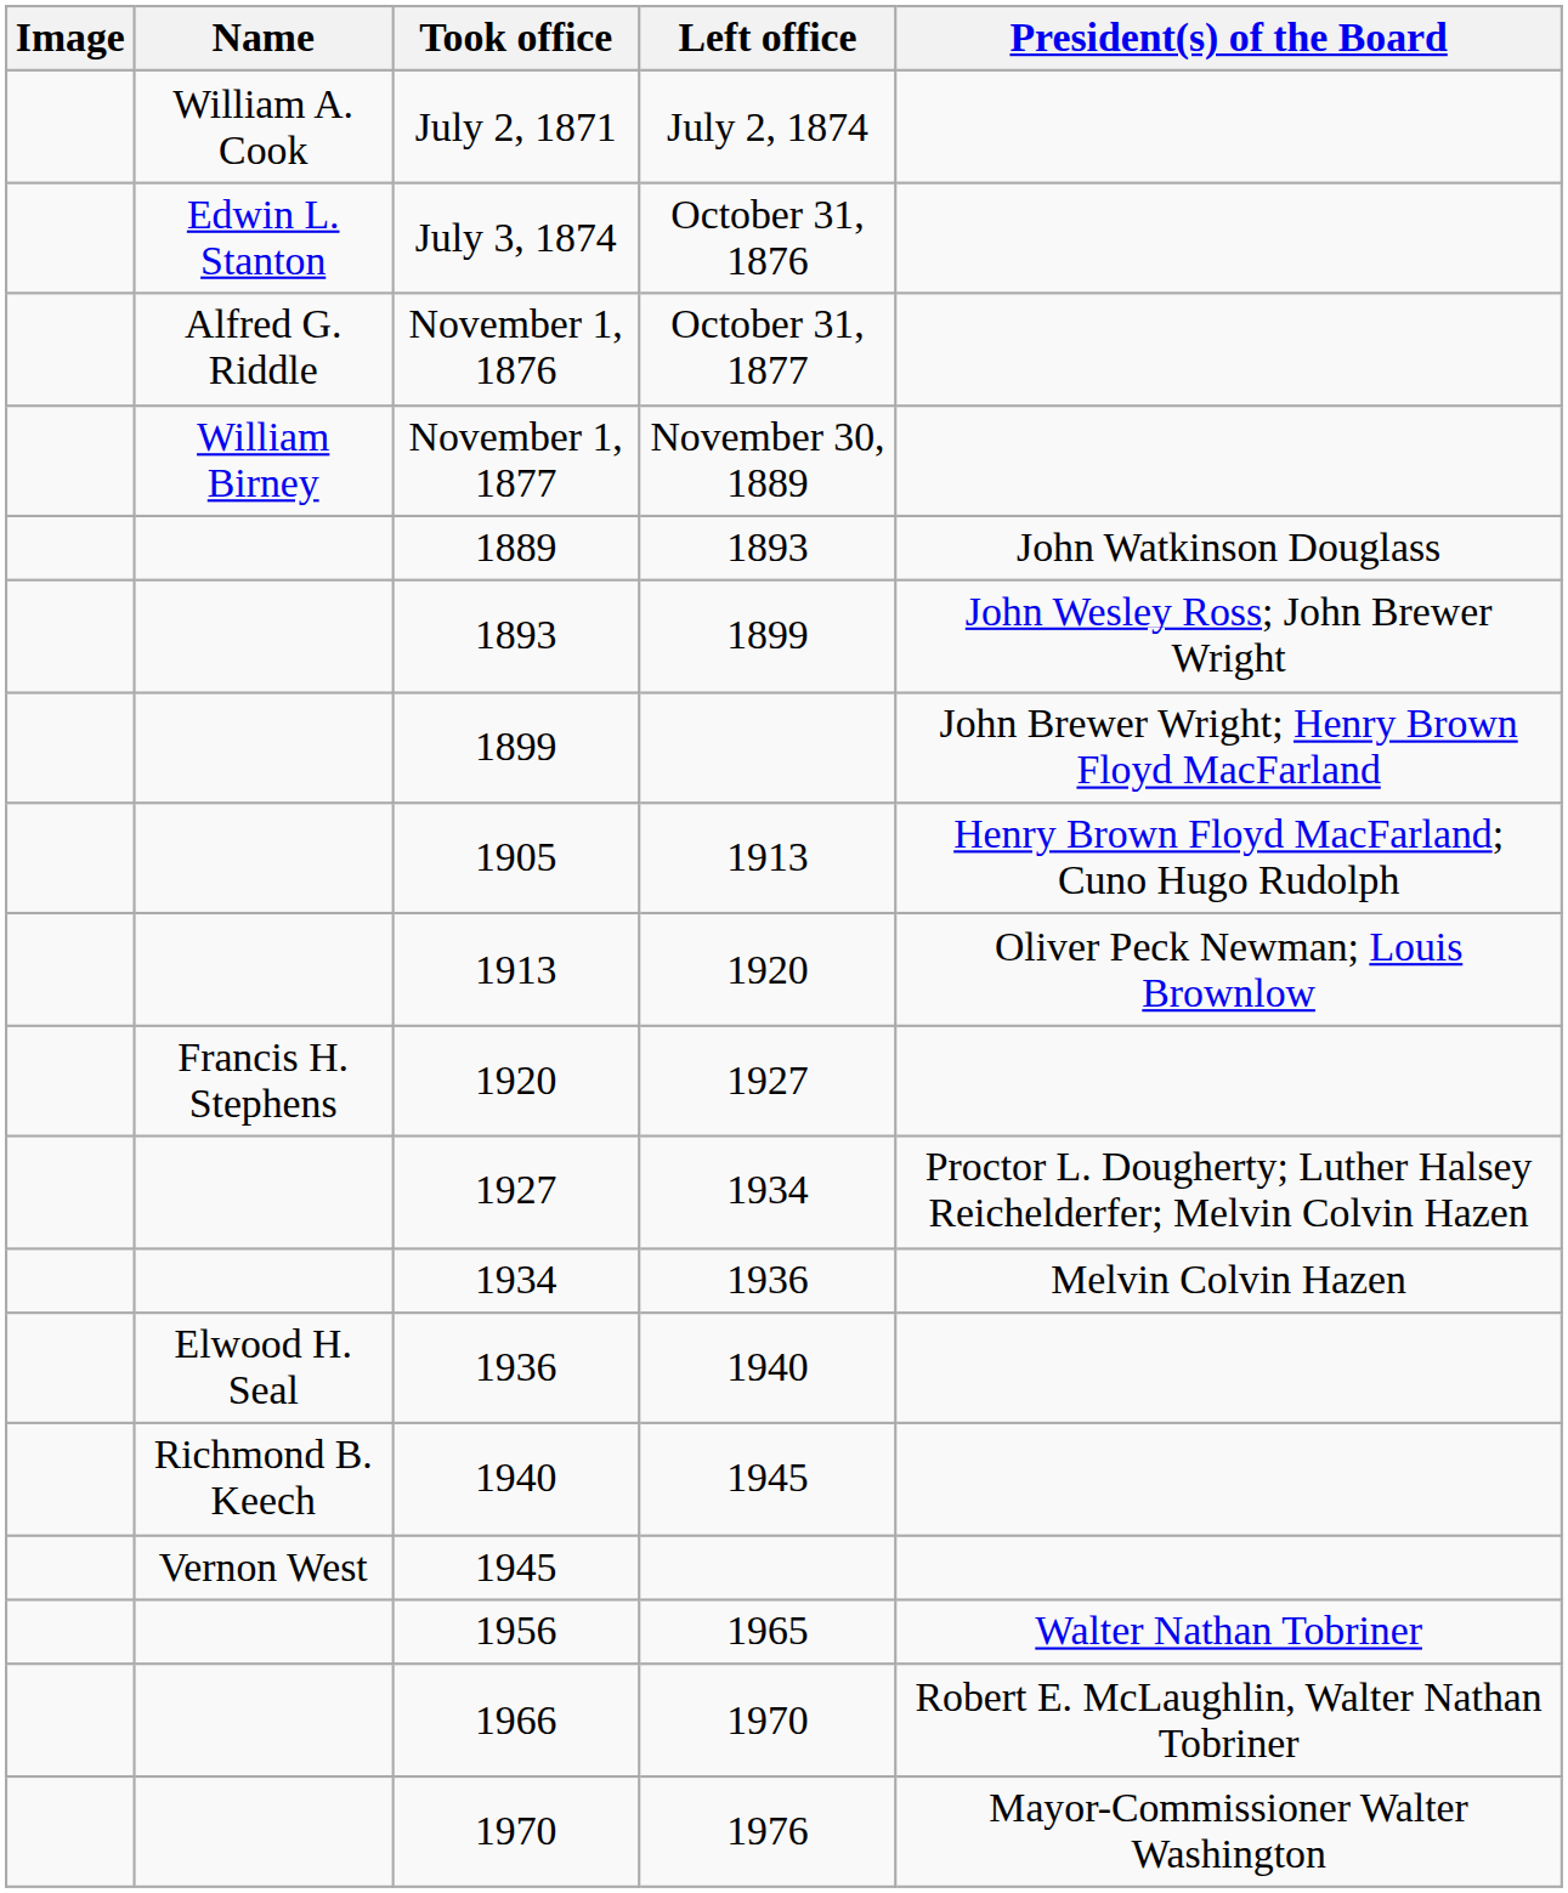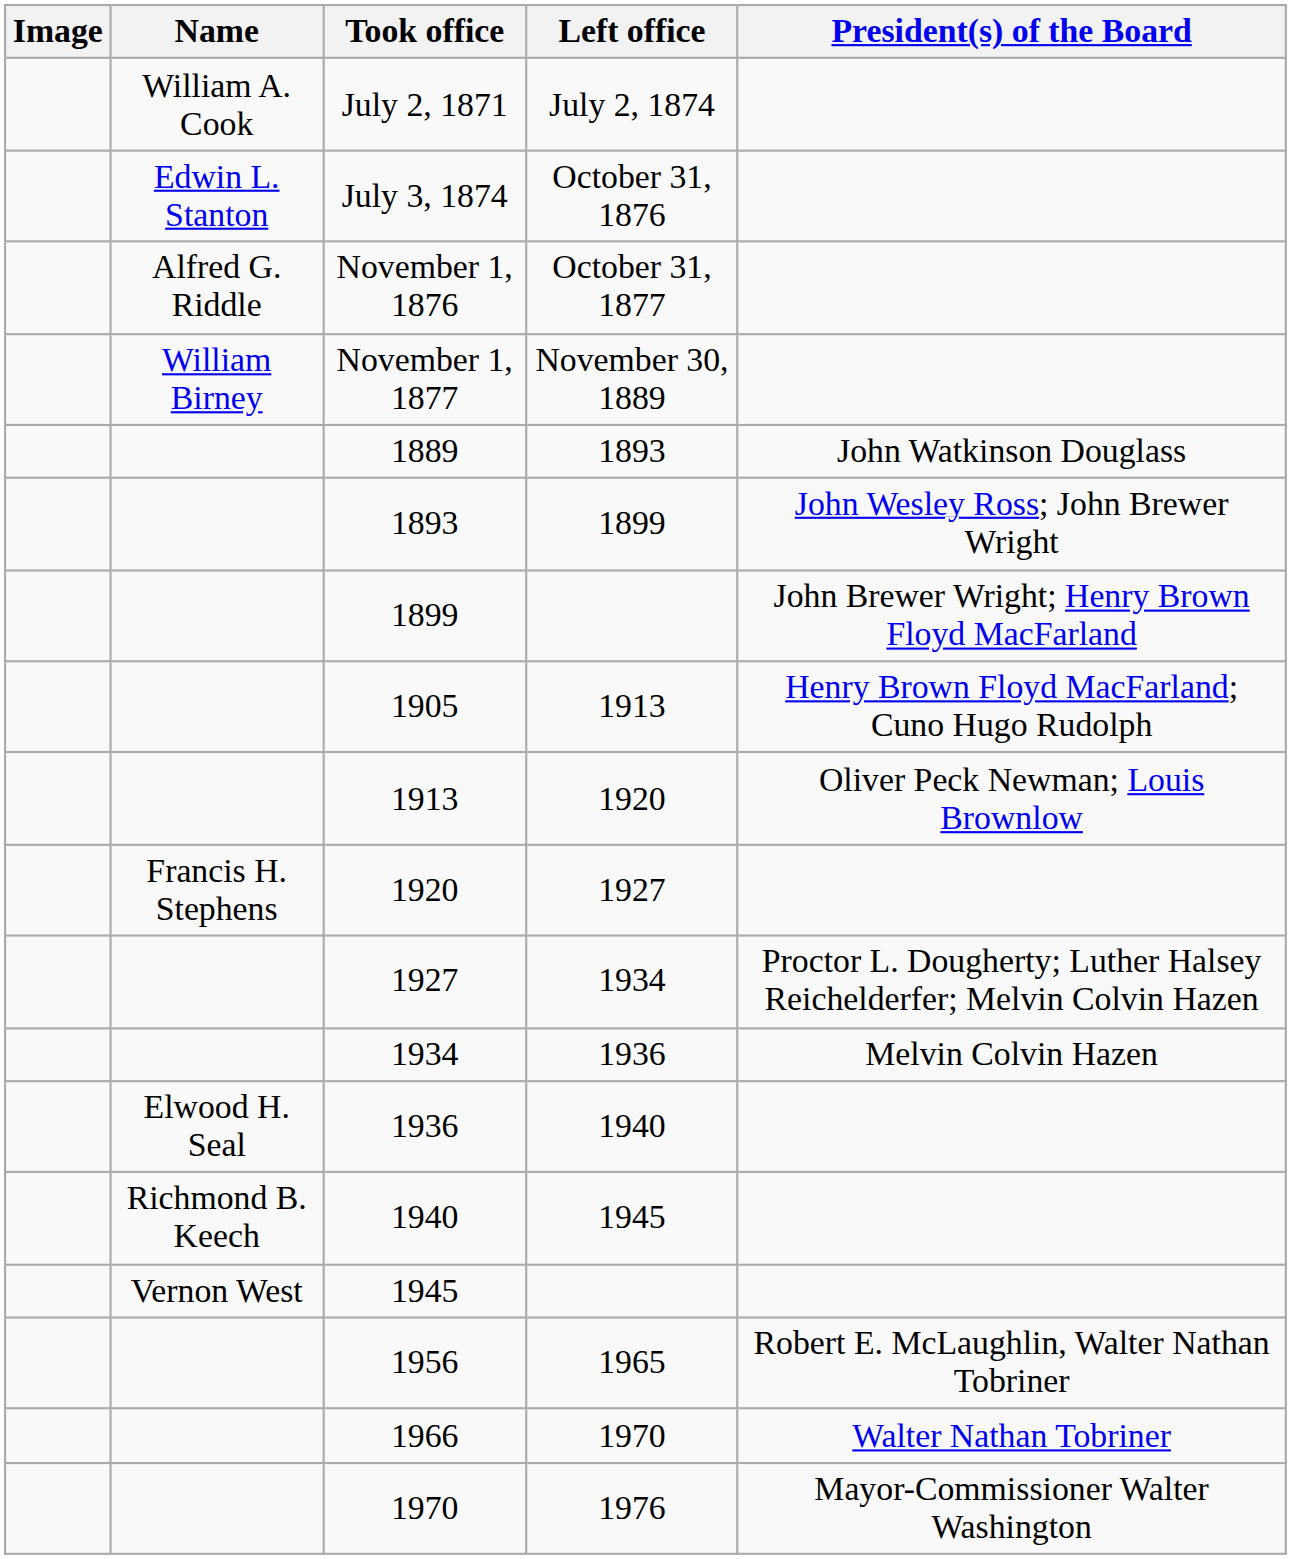1956 | column 5: Walter Nathan Tobriner -> Robert E. McLaughlin, Walter Nathan Tobriner
1966 | column 5: Robert E. McLaughlin, Walter Nathan Tobriner -> Walter Nathan Tobriner
